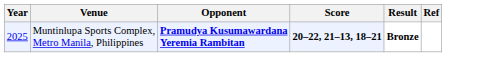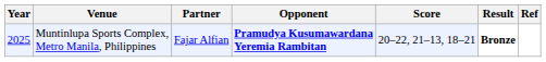+ column: Partner | Fajar Alfian
Muntinlupa Sports Complex, Metro Manila, Philippines | Score: bold -> normal
